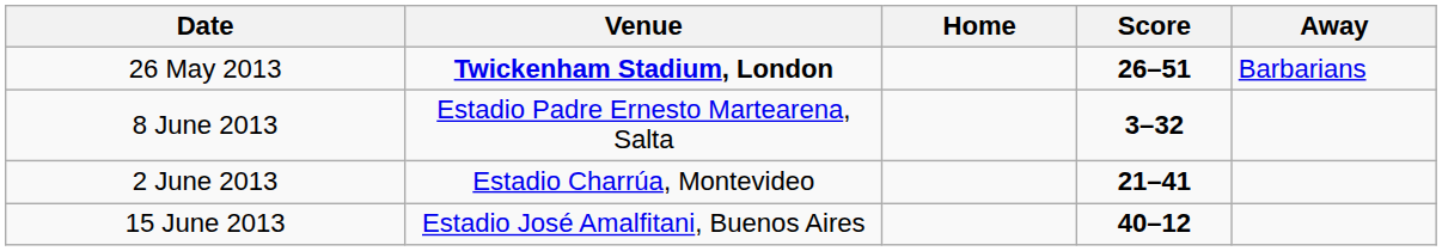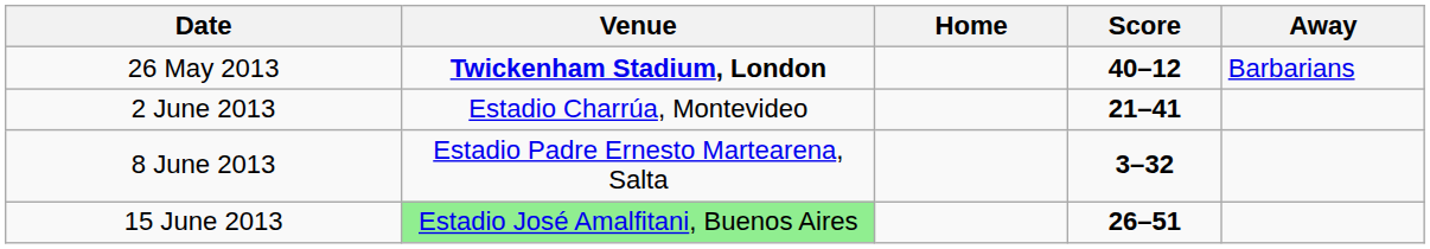26 May 2013 | Score: 26–51 -> 40–12
rows swapped: 2 June 2013 <-> 8 June 2013
15 June 2013 | Venue: no background -> lightgreen background
15 June 2013 | Score: 40–12 -> 26–51
